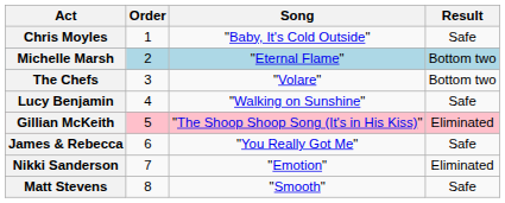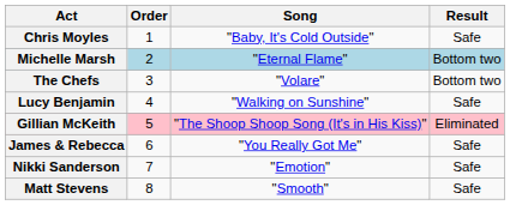Nikki Sanderson | Result: Eliminated -> Safe
